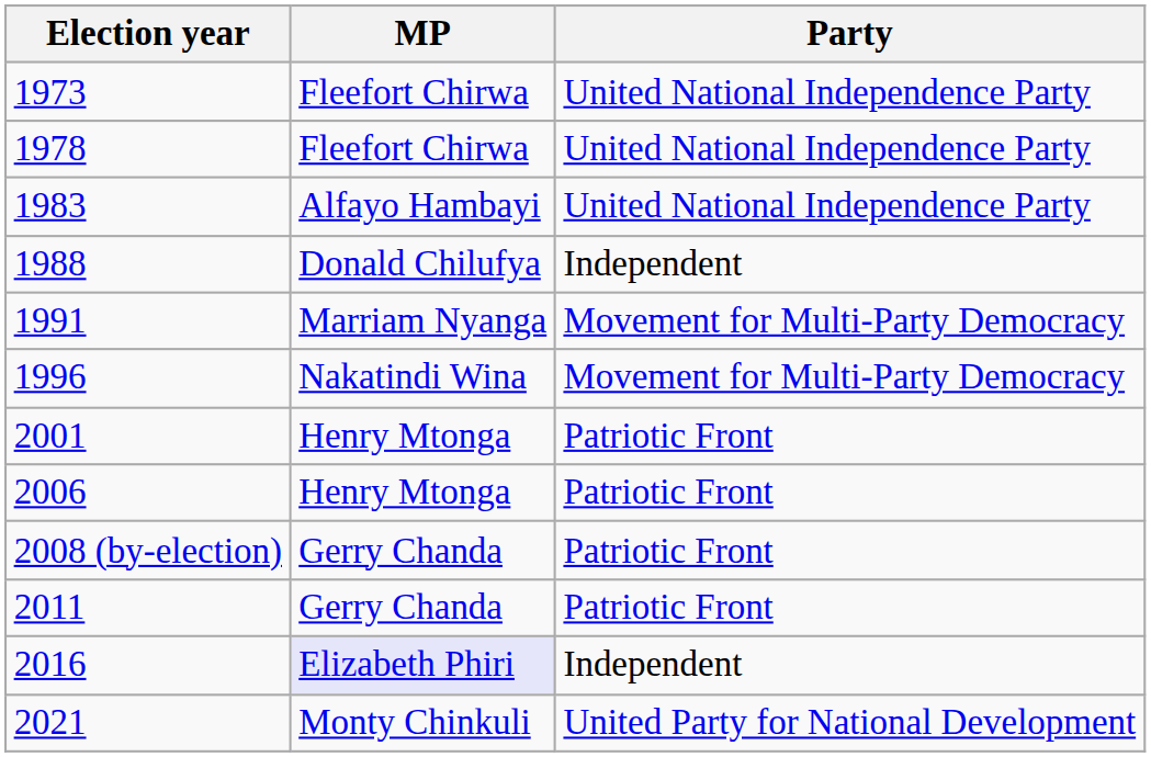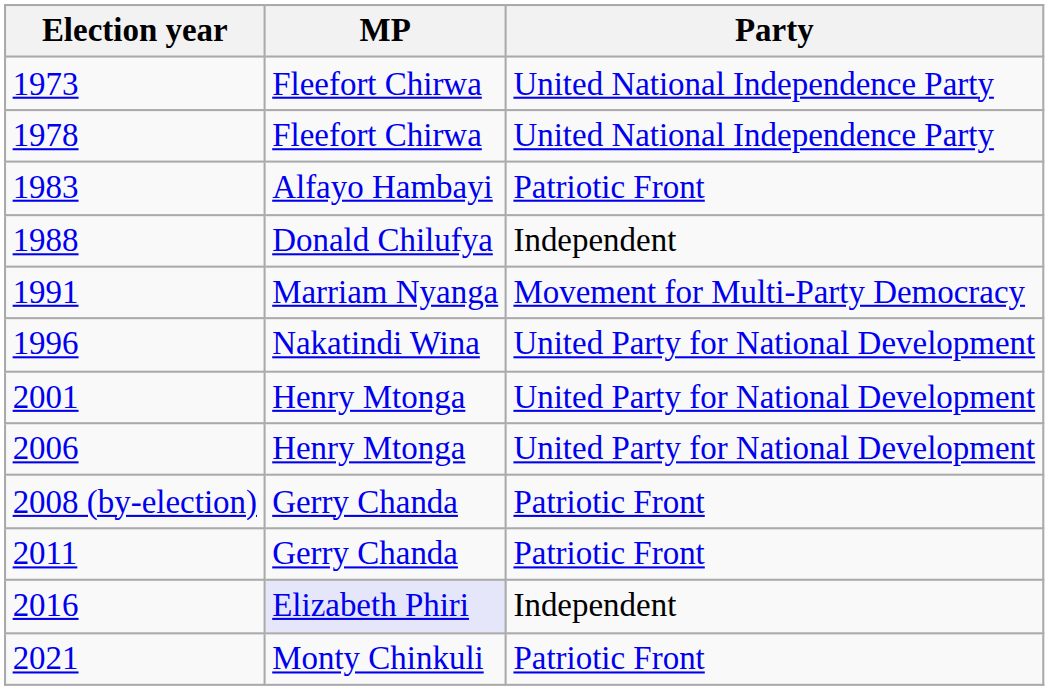1983 | Party: United National Independence Party -> Patriotic Front
1996 | Party: Movement for Multi-Party Democracy -> United Party for National Development
2001 | Party: Patriotic Front -> United Party for National Development
2006 | Party: Patriotic Front -> United Party for National Development
2021 | Party: United Party for National Development -> Patriotic Front
